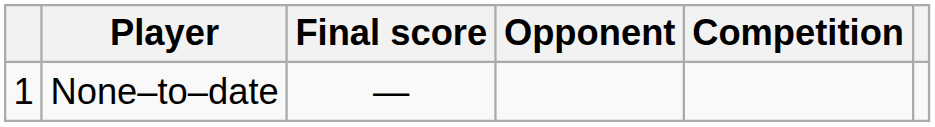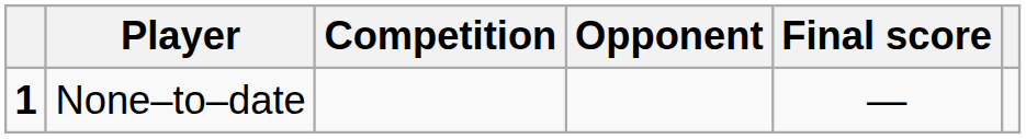columns swapped: Competition <-> Final score
None–to–date | column 1: normal -> bold
